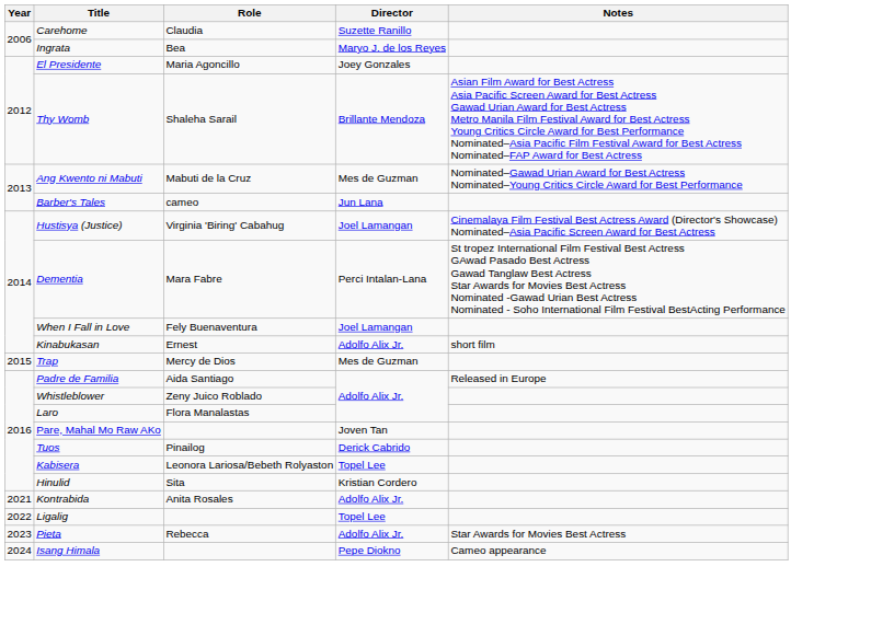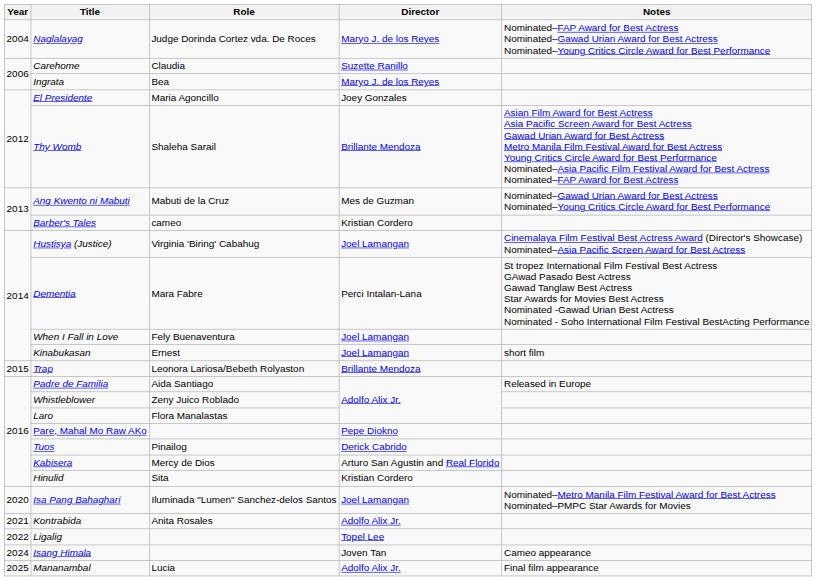+ row: 2004 | Naglalayag | Judge Dorinda Cortez vda. De Roces | Maryo J. de los Reyes | Nominated–FAP Award for Best Actress Nominated–Gawad Urian Award for Best Actress Nominated–Young Critics Circle Award for Best Performance
Barber's Tales | Director: Jun Lana -> Kristian Cordero
Kinabukasan | Director: Adolfo Alix Jr. -> Joel Lamangan
Trap | Role: Mercy de Dios -> Leonora Lariosa/Bebeth Rolyaston
Trap | Director: Mes de Guzman -> Brillante Mendoza
Pare, Mahal Mo Raw AKo | Director: Joven Tan -> Pepe Diokno
Kabisera | Role: Leonora Lariosa/Bebeth Rolyaston -> Mercy de Dios
Kabisera | Director: Topel Lee -> Arturo San Agustin and Real Florido
+ row: 2020 | Isa Pang Bahaghari | Iluminada "Lumen" Sanchez-delos Santos | Joel Lamangan | Nominated–Metro Manila Film Festival Award for Best Actress Nominated–PMPC Star Awards for Movies
- row: 2023 | Pieta | Rebecca | Adolfo Alix Jr. | Star Awards for Movies Best Actress
Isang Himala | Director: Pepe Diokno -> Joven Tan
+ row: 2025 | Mananambal | Lucia | Adolfo Alix Jr. | Final film appearance
